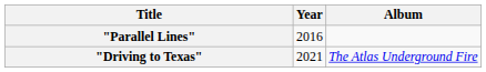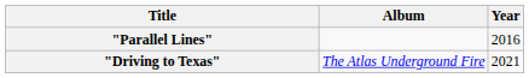columns swapped: Year <-> Album
